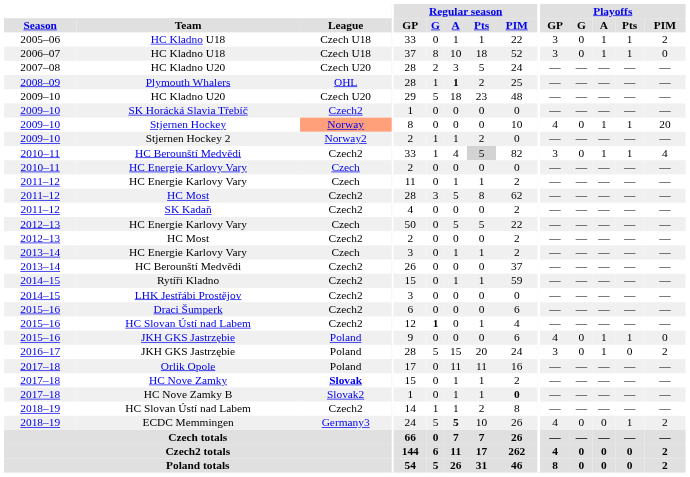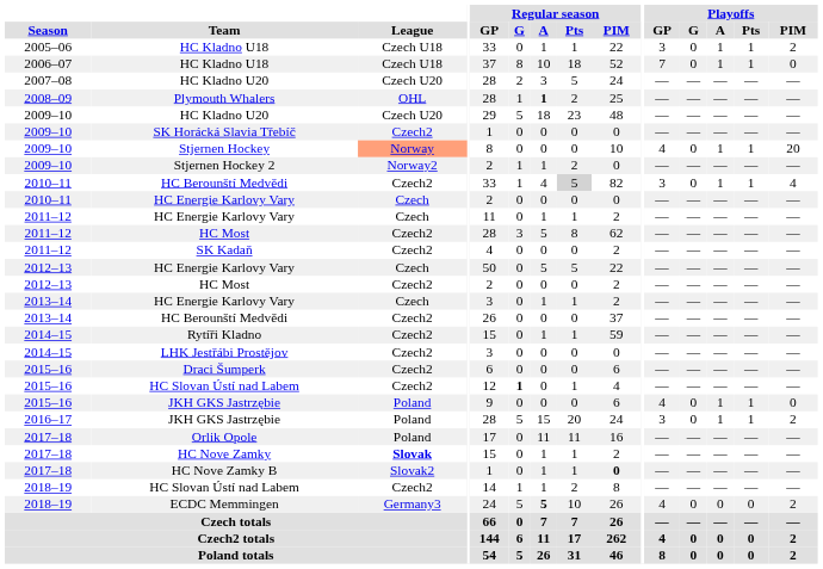2006–07 / HC Kladno U18 | Playoffs / GP: 3 -> 7
2016–17 / JKH GKS Jastrzębie | Playoffs / Pts: 0 -> 1
ECDC Memmingen | Playoffs / Pts: 1 -> 0
